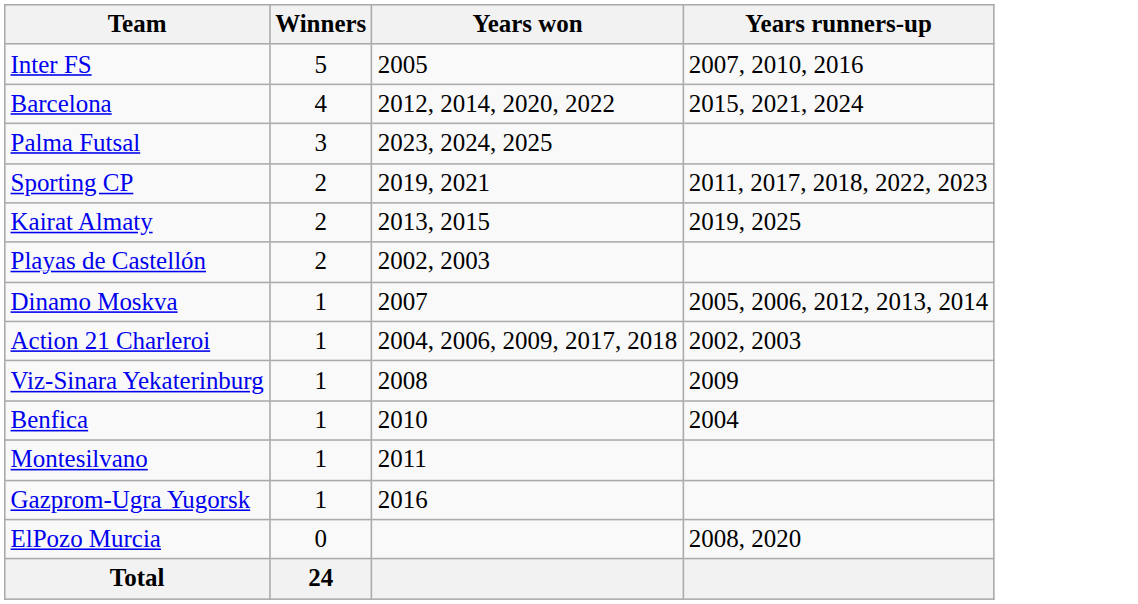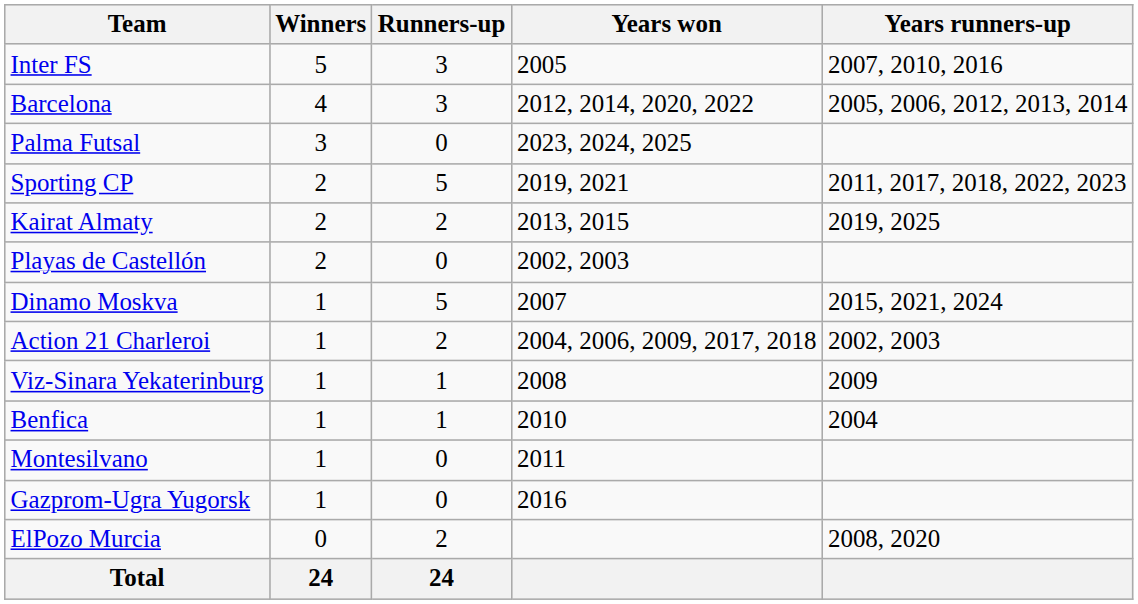+ column: Runners-up | 3 | 3 | 0 | 5 | 2 | 0 | 5 | 2 | 1 | 1 | 0 | 0 | 2 | 24
Barcelona | Years runners-up: 2015, 2021, 2024 -> 2005, 2006, 2012, 2013, 2014
Dinamo Moskva | Years runners-up: 2005, 2006, 2012, 2013, 2014 -> 2015, 2021, 2024
